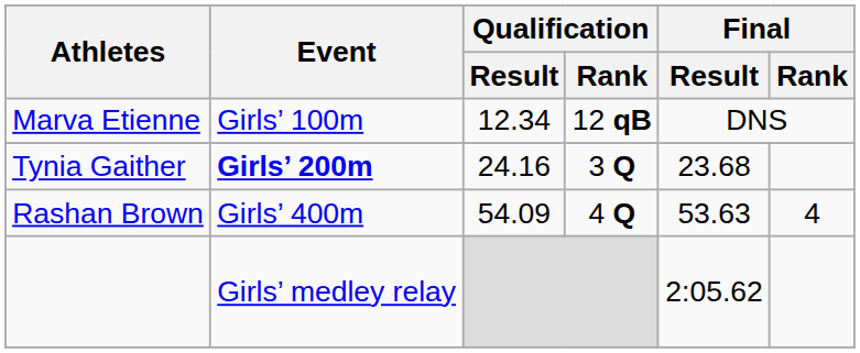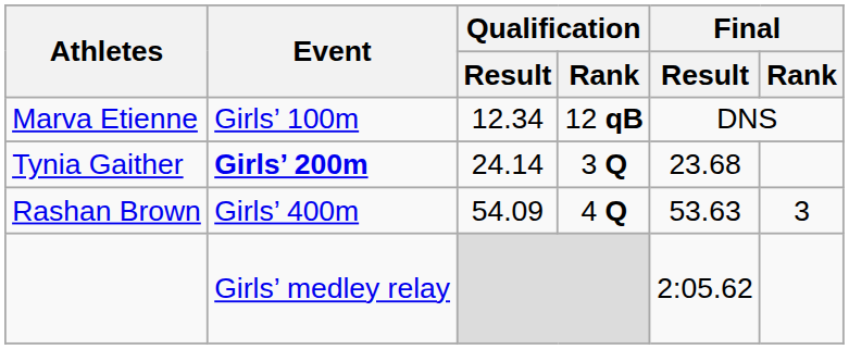Tynia Gaither | Qualification / Result: 24.16 -> 24.14
Rashan Brown | Final / Rank: 4 -> 3
